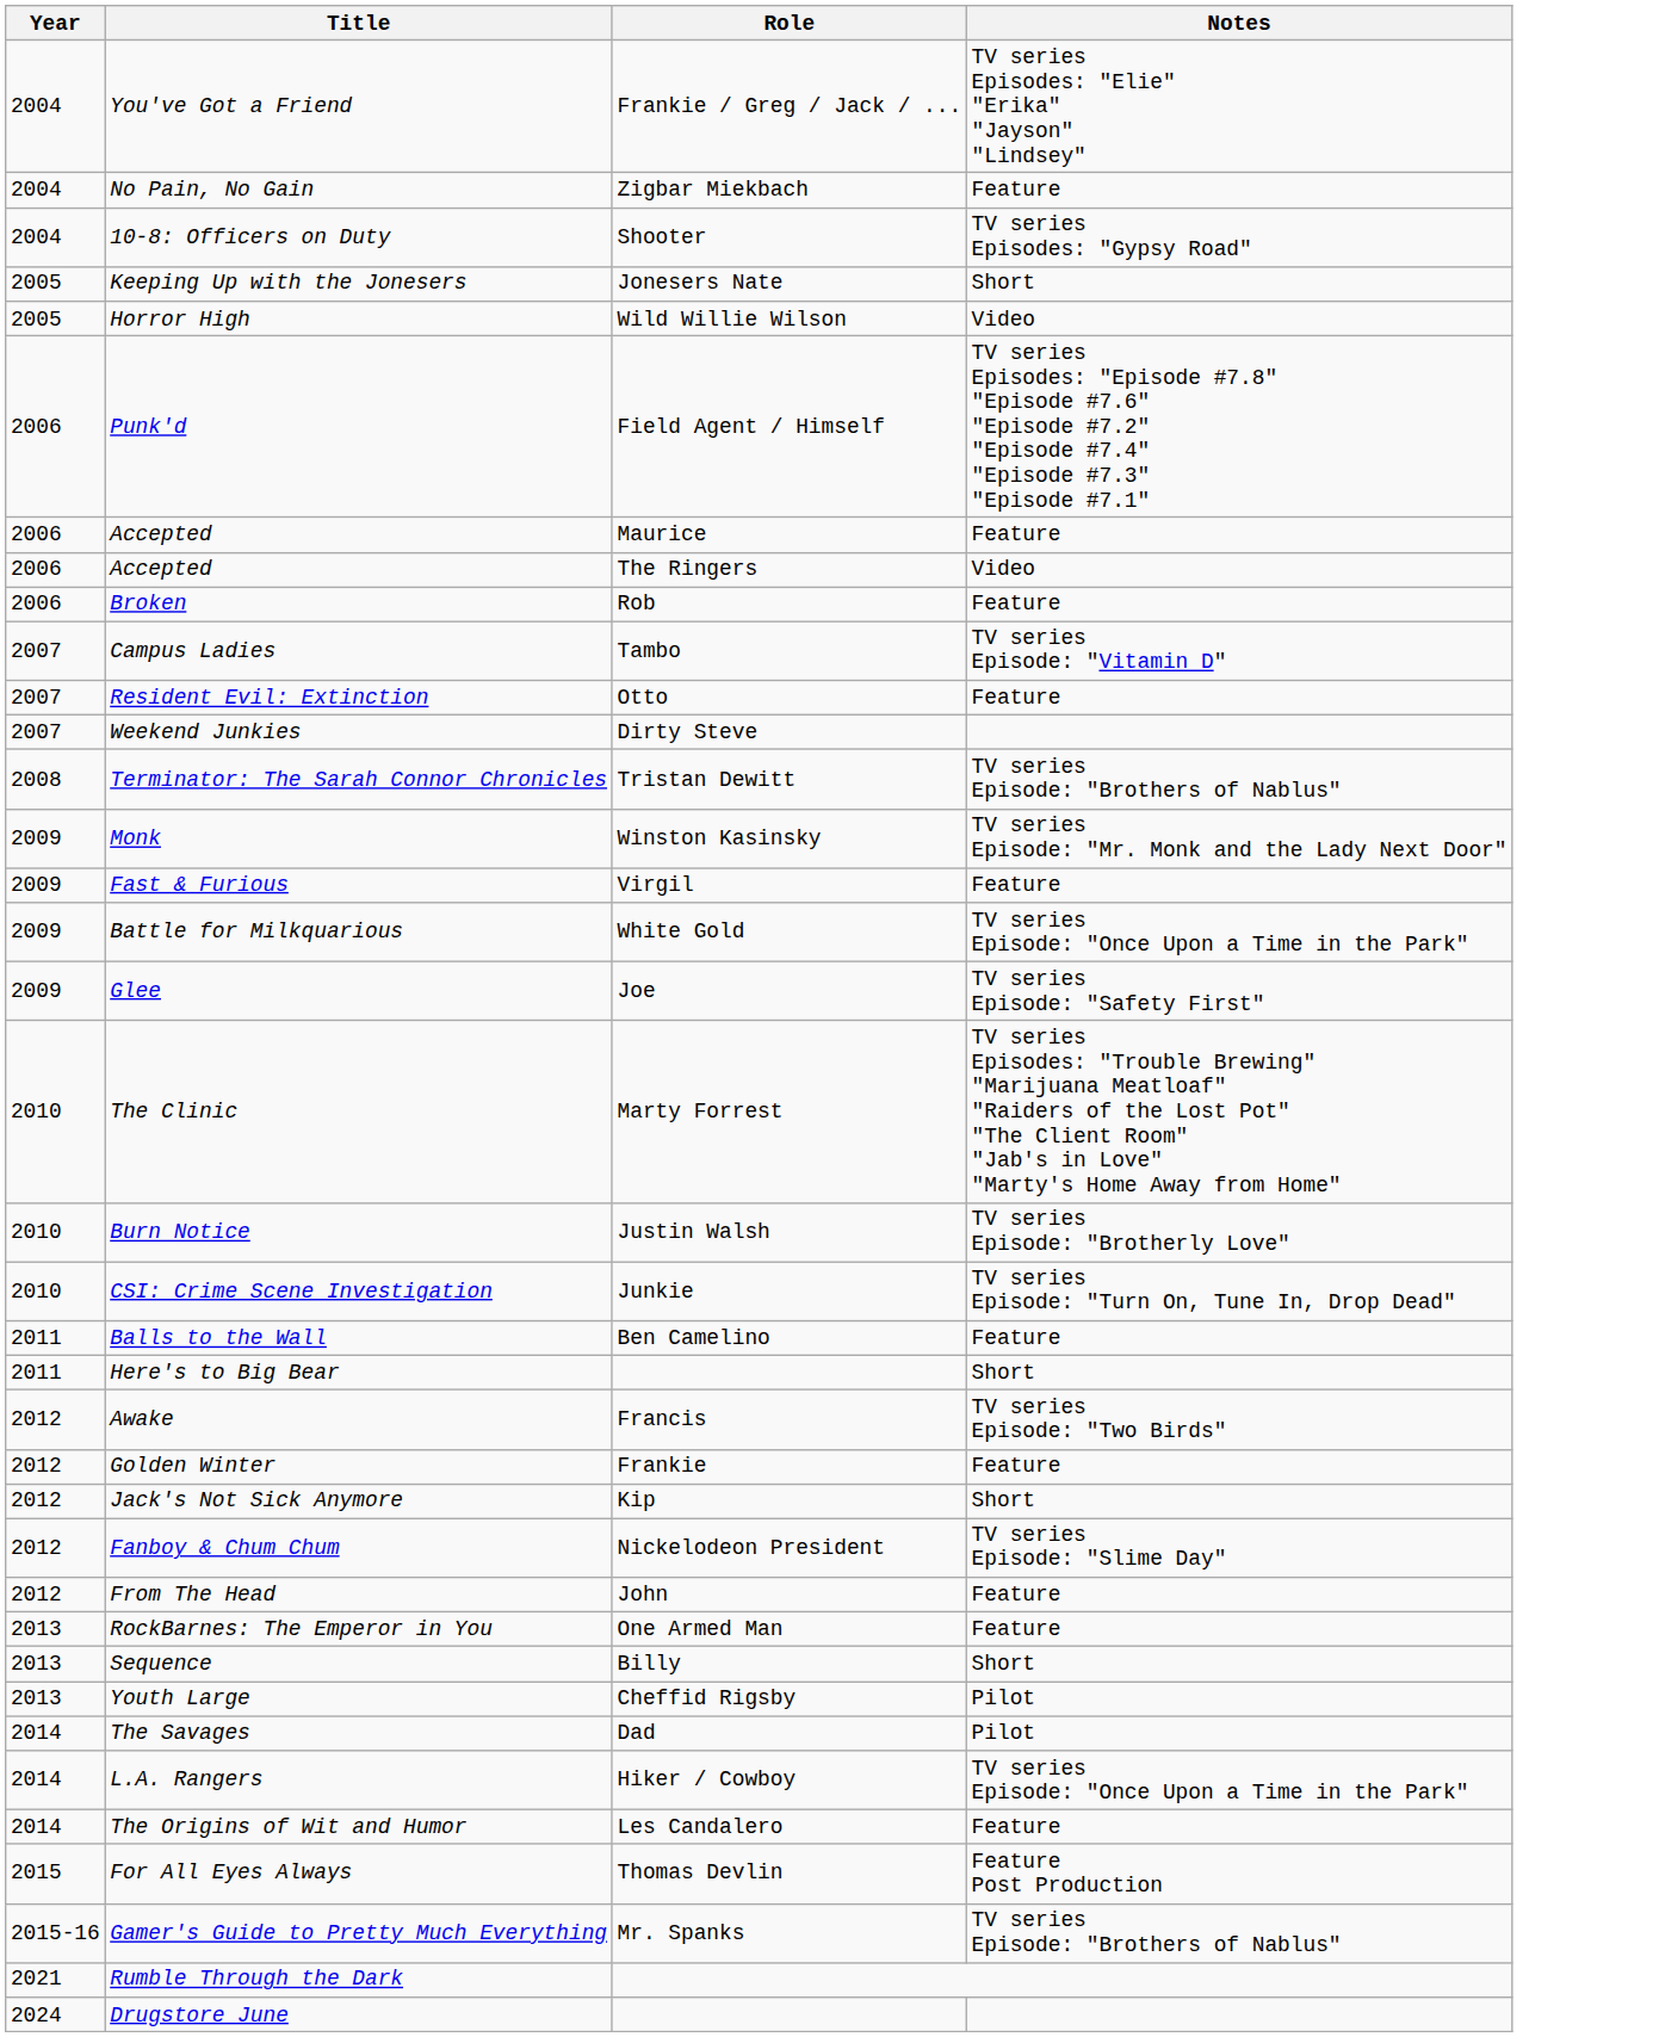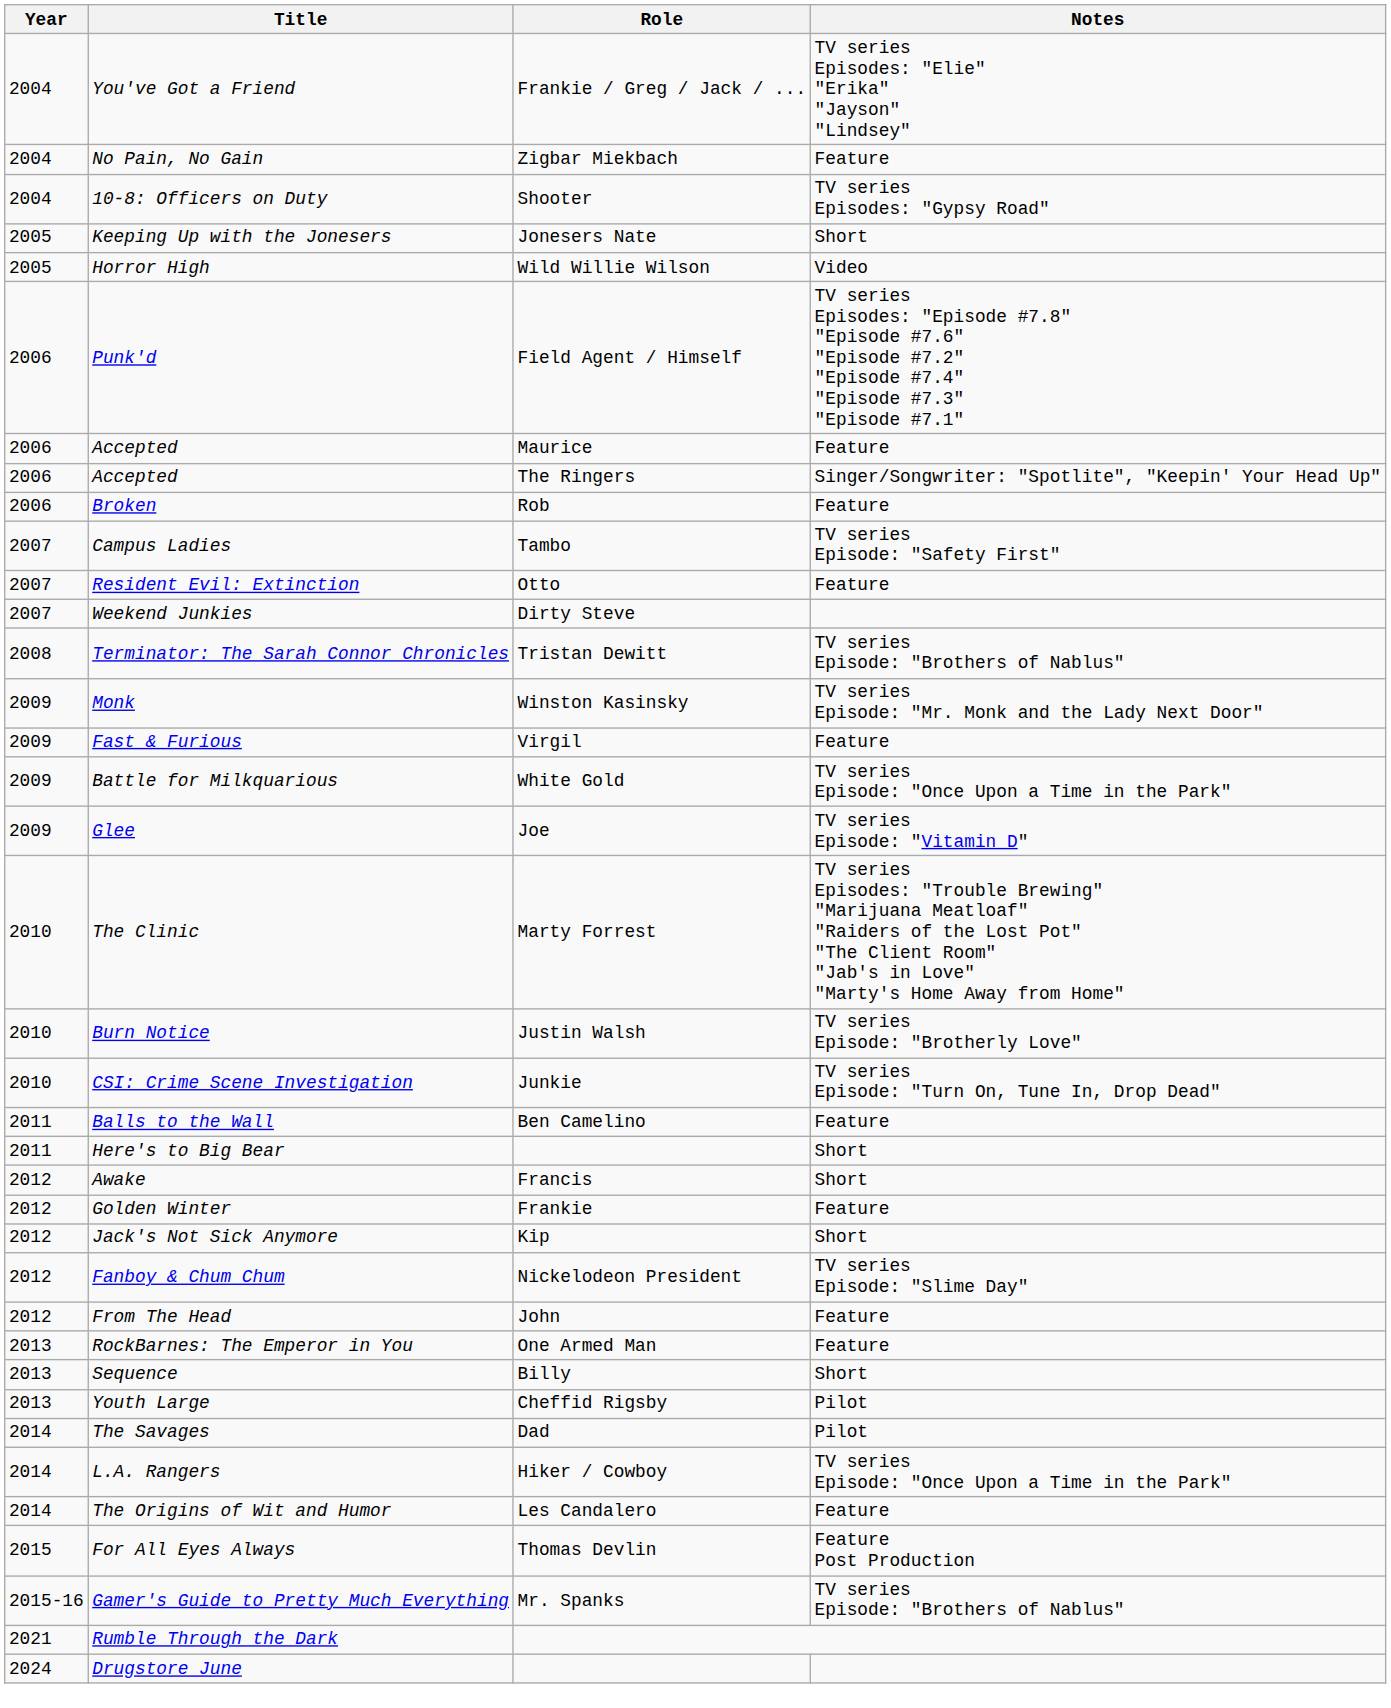Accepted / The Ringers | Notes: Video -> Singer/Songwriter: "Spotlite", "Keepin' Your Head Up"
Campus Ladies | Notes: TV series Episode: "Vitamin D" -> TV series Episode: "Safety First"
Glee | Notes: TV series Episode: "Safety First" -> TV series Episode: "Vitamin D"
Awake | Notes: TV series Episode: "Two Birds" -> Short
